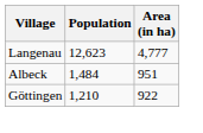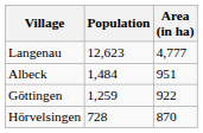Göttingen | Population: 1,210 -> 1,259
+ row: Hörvelsingen | 728 | 870
